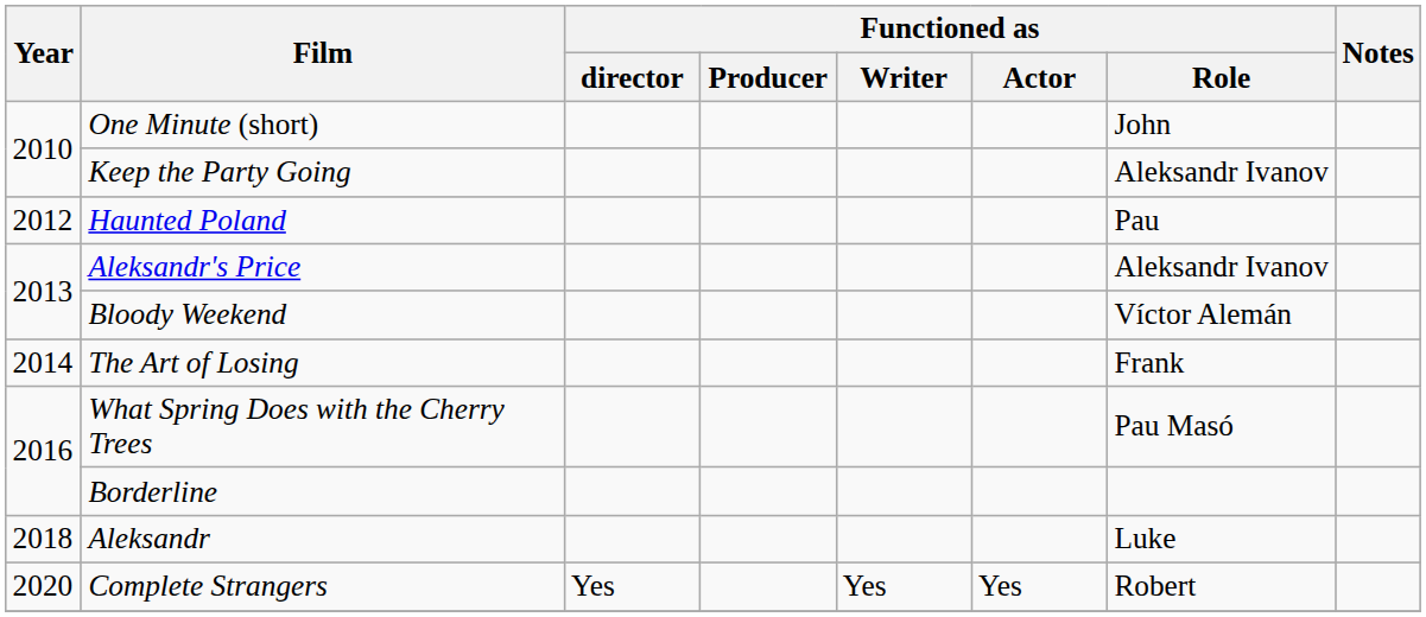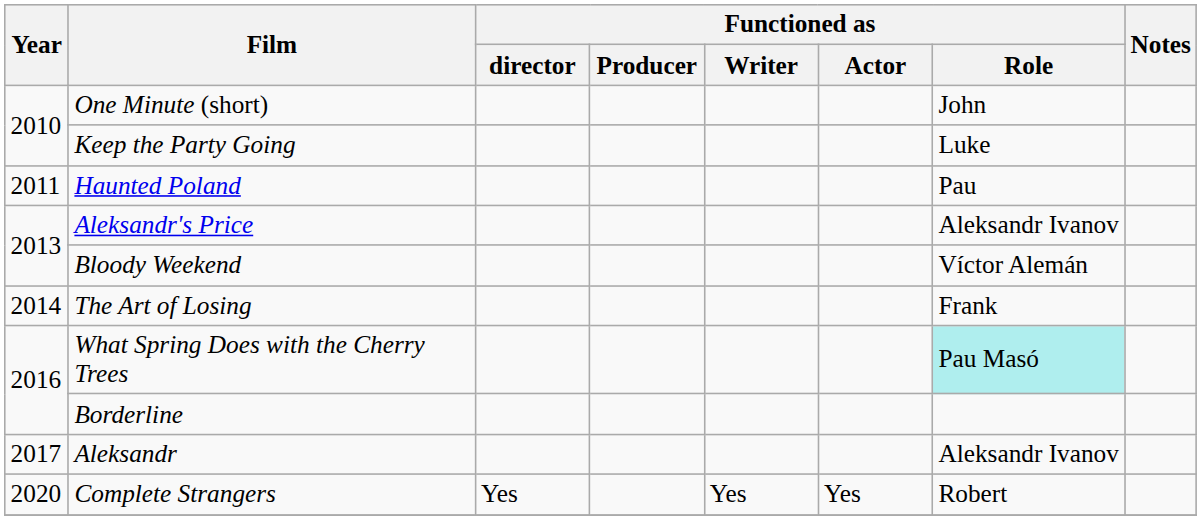Keep the Party Going | Functioned as / Role: Aleksandr Ivanov -> Luke
Haunted Poland | Year: 2012 -> 2011
What Spring Does with the Cherry Trees | Functioned as / Role: no background -> paleturquoise background
Aleksandr | Year: 2018 -> 2017
Aleksandr | Functioned as / Role: Luke -> Aleksandr Ivanov
